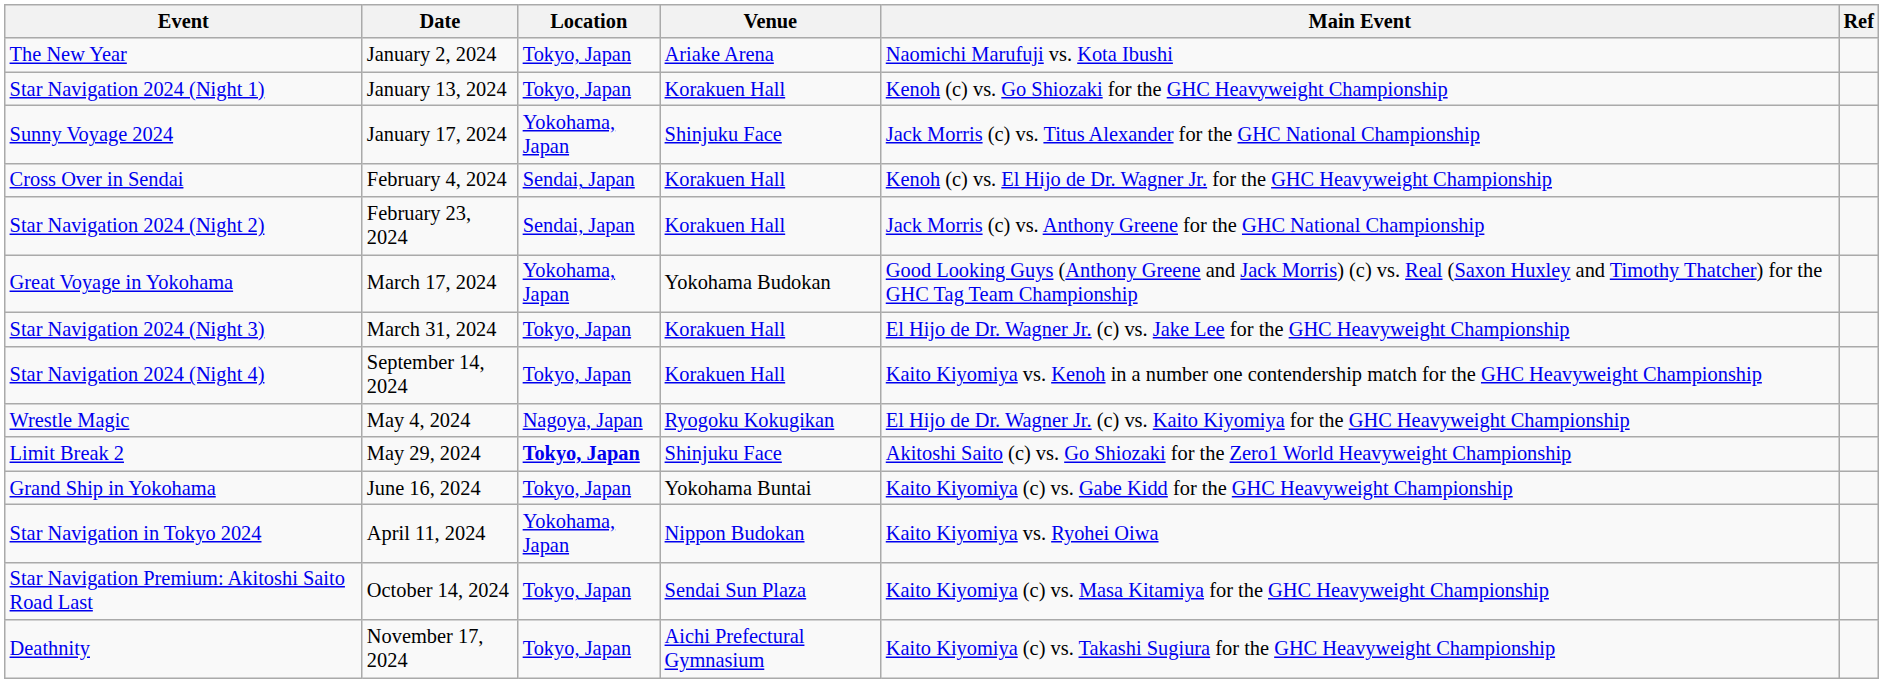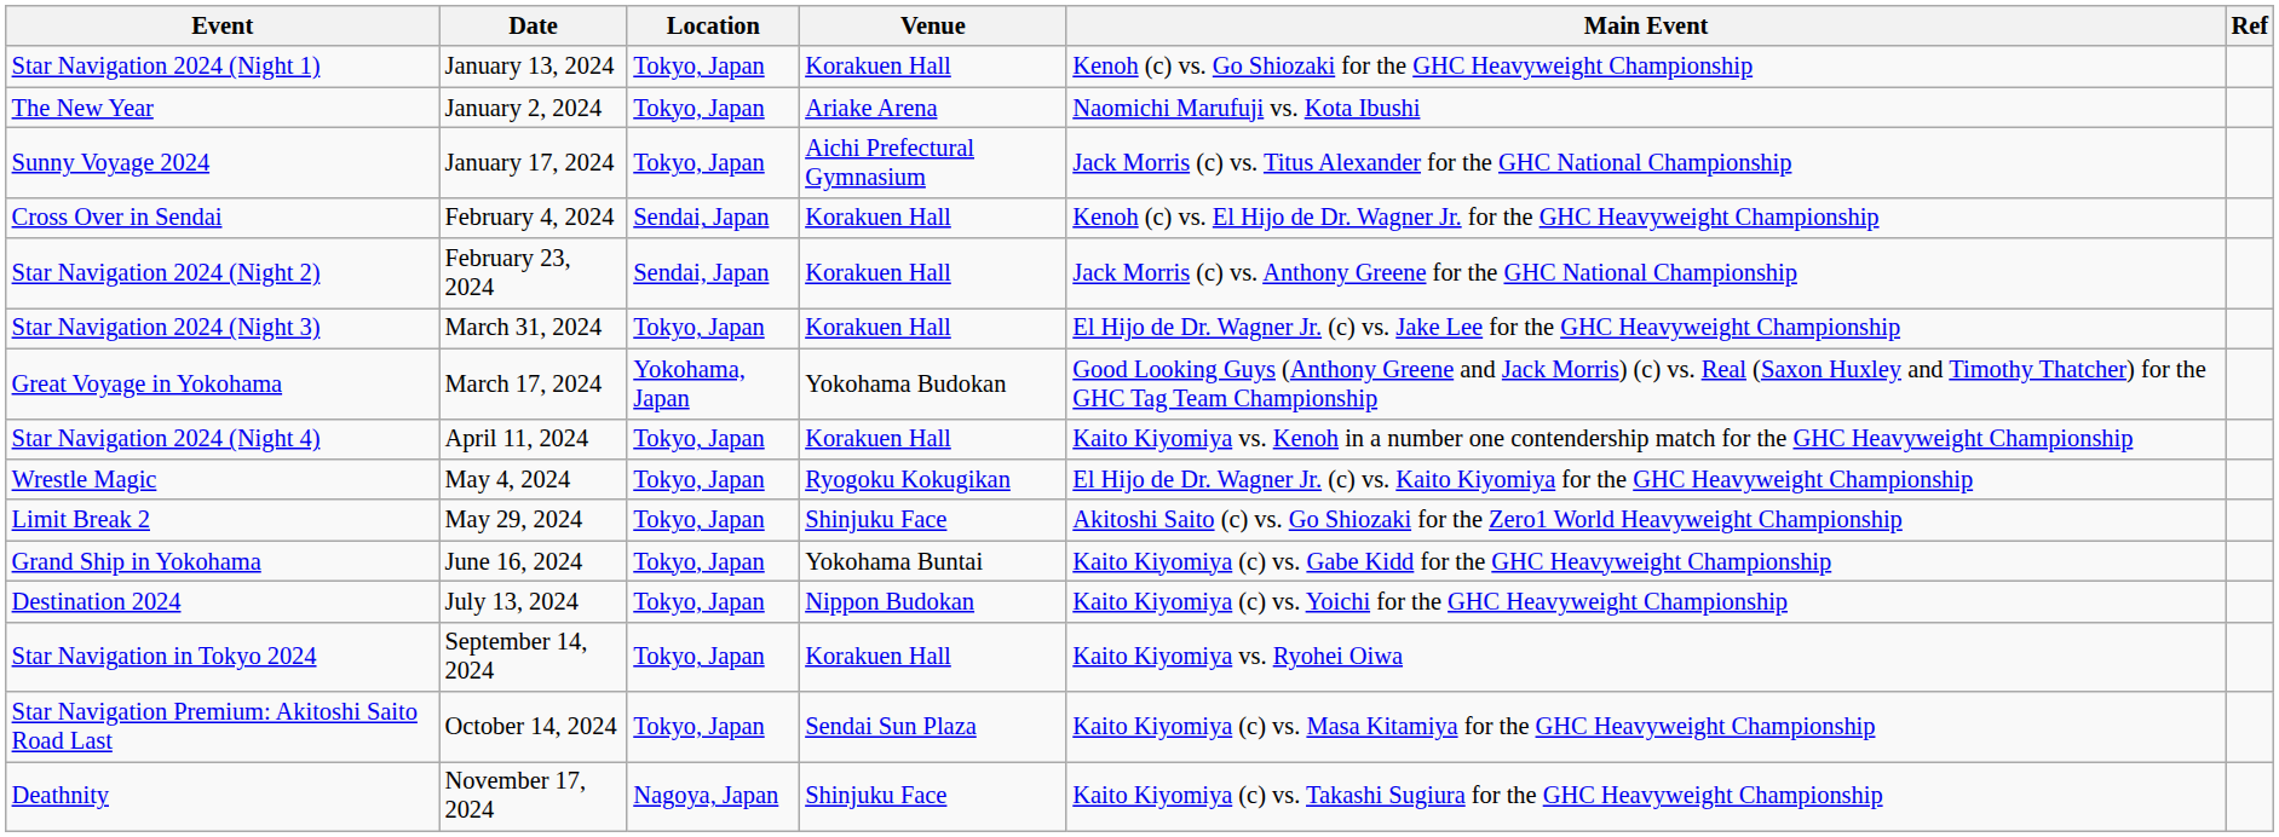rows swapped: The New Year <-> Star Navigation 2024 (Night 1)
Sunny Voyage 2024 | Location: Yokohama, Japan -> Tokyo, Japan
Sunny Voyage 2024 | Venue: Shinjuku Face -> Aichi Prefectural Gymnasium
rows swapped: Great Voyage in Yokohama <-> Star Navigation 2024 (Night 3)
Star Navigation 2024 (Night 4) | Date: September 14, 2024 -> April 11, 2024
Wrestle Magic | Location: Nagoya, Japan -> Tokyo, Japan
Limit Break 2 | Location: bold -> normal
+ row: Destination 2024 | July 13, 2024 | Tokyo, Japan | Nippon Budokan | Kaito Kiyomiya (c) vs. Yoichi for the GHC Heavyweight Championship
Star Navigation in Tokyo 2024 | Date: April 11, 2024 -> September 14, 2024
Star Navigation in Tokyo 2024 | Location: Yokohama, Japan -> Tokyo, Japan
Star Navigation in Tokyo 2024 | Venue: Nippon Budokan -> Korakuen Hall
Deathnity | Location: Tokyo, Japan -> Nagoya, Japan
Deathnity | Venue: Aichi Prefectural Gymnasium -> Shinjuku Face
